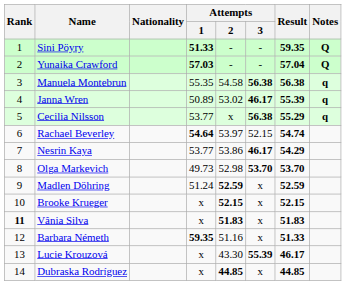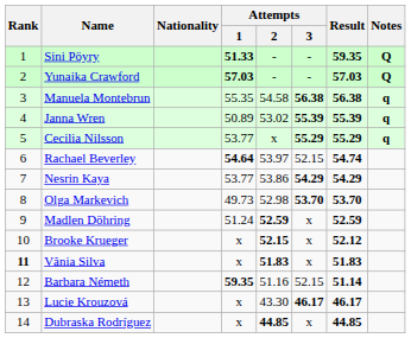Yunaika Crawford | Result: 57.04 -> 57.03
Janna Wren | Attempts / 3: 46.17 -> 55.39
Cecilia Nilsson | Attempts / 3: 56.38 -> 55.29
Nesrin Kaya | Attempts / 3: 46.17 -> 54.29
Brooke Krueger | Result: 52.15 -> 52.12
Barbara Németh | Attempts / 3: x -> 52.15
Barbara Németh | Result: 51.33 -> 51.14
Lucie Krouzová | Attempts / 3: 55.39 -> 46.17
